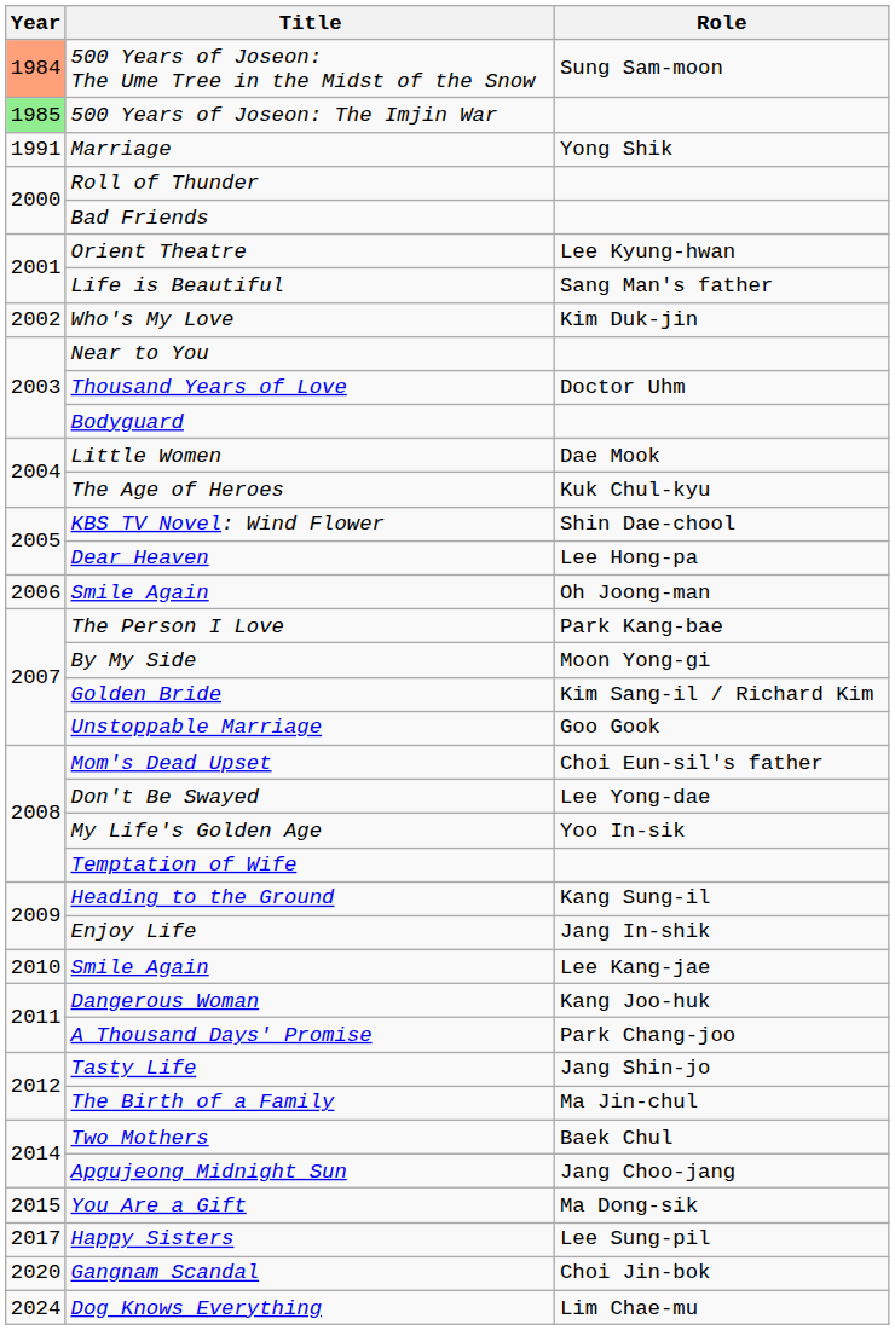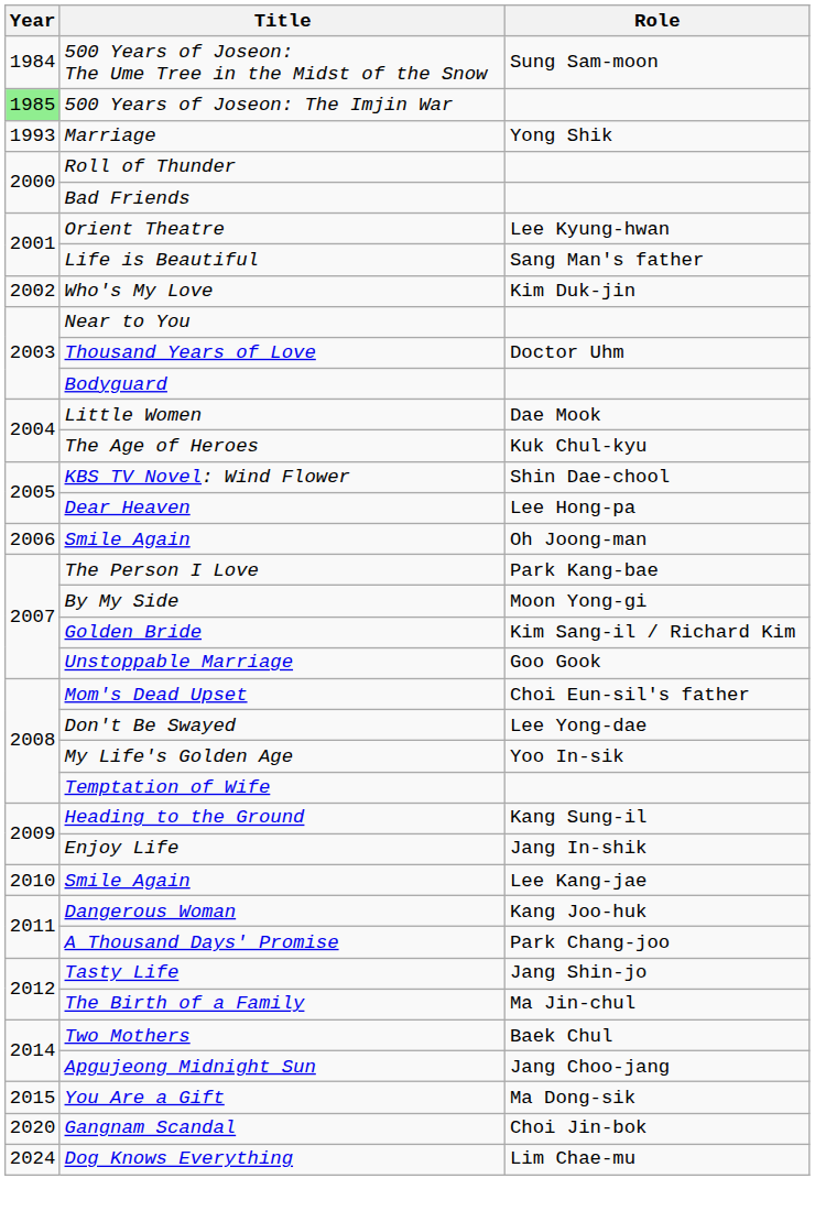500 Years of Joseon: The Ume Tree in the Midst of the Snow | Year: lightsalmon background -> no background
Marriage | Year: 1991 -> 1993
- row: 2017 | Happy Sisters | Lee Sung-pil
